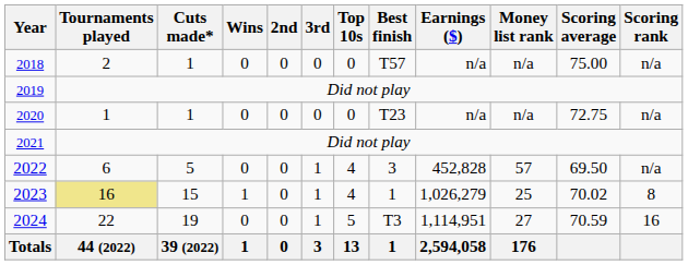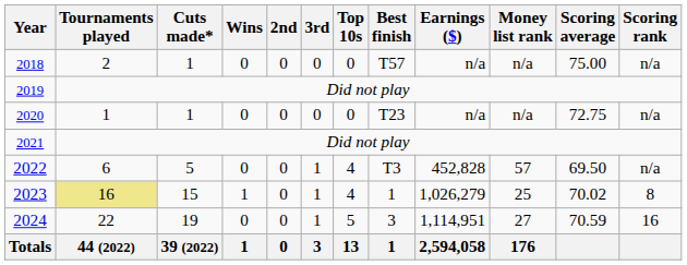2022 | Best finish: 3 -> T3
2024 | Best finish: T3 -> 3
